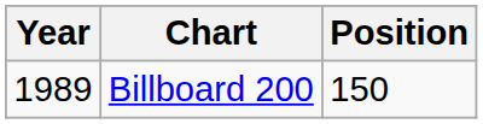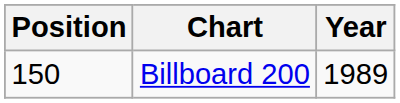columns swapped: Year <-> Position
